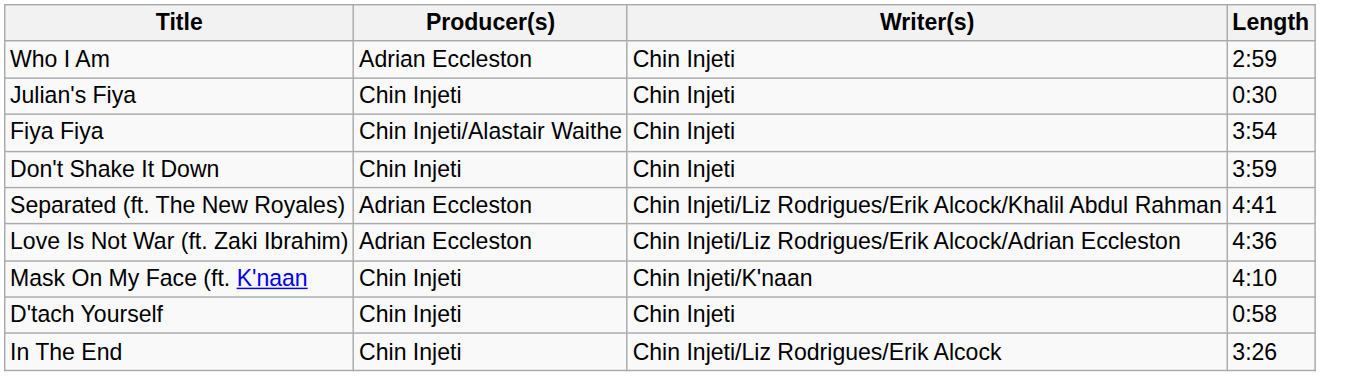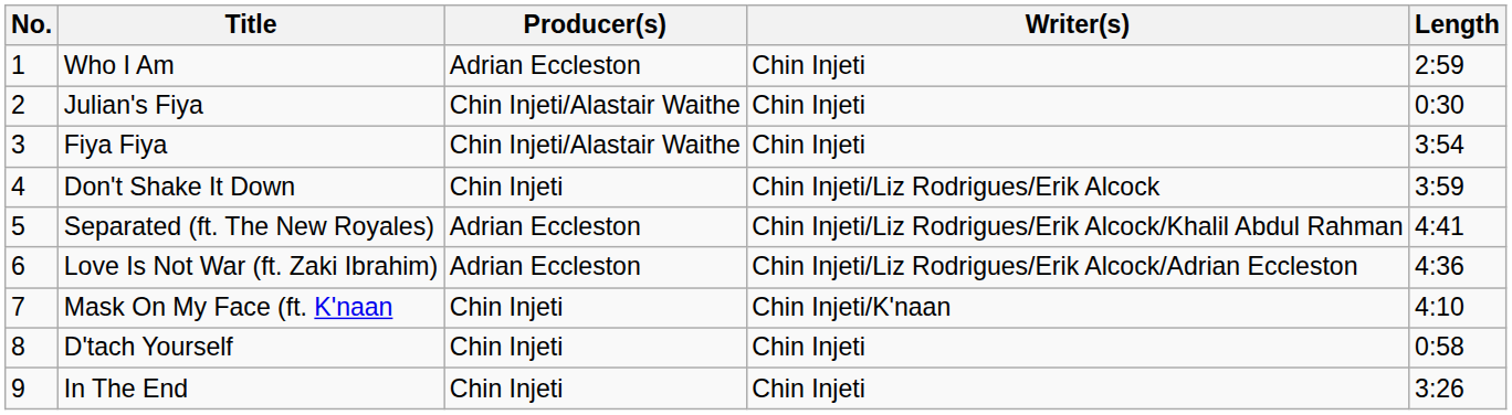+ column: No. | 1 | 2 | 3 | 4 | 5 | 6 | 7 | 8 | 9
Julian's Fiya | Producer(s): Chin Injeti -> Chin Injeti/Alastair Waithe
Don't Shake It Down | Writer(s): Chin Injeti -> Chin Injeti/Liz Rodrigues/Erik Alcock
In The End | Writer(s): Chin Injeti/Liz Rodrigues/Erik Alcock -> Chin Injeti
